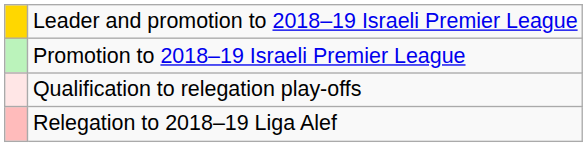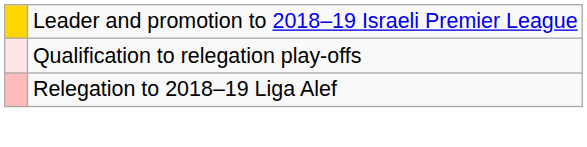- row: Promotion to 2018–19 Israeli Premier League
